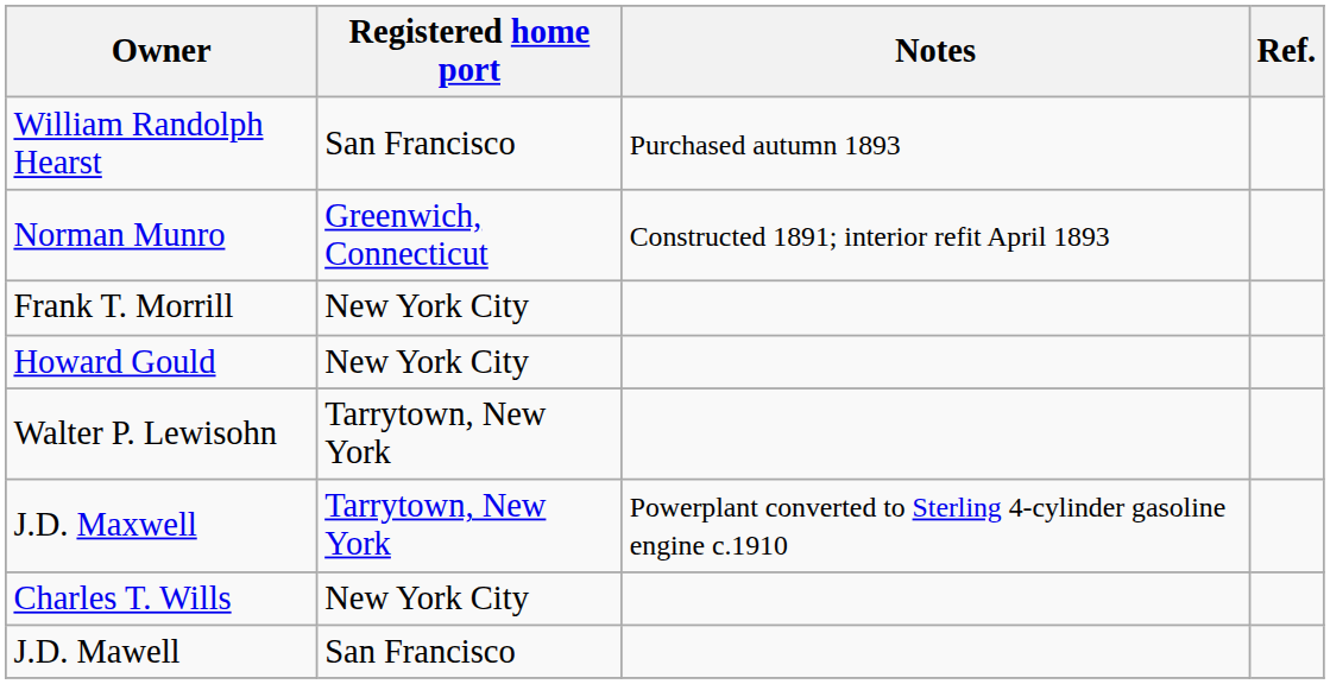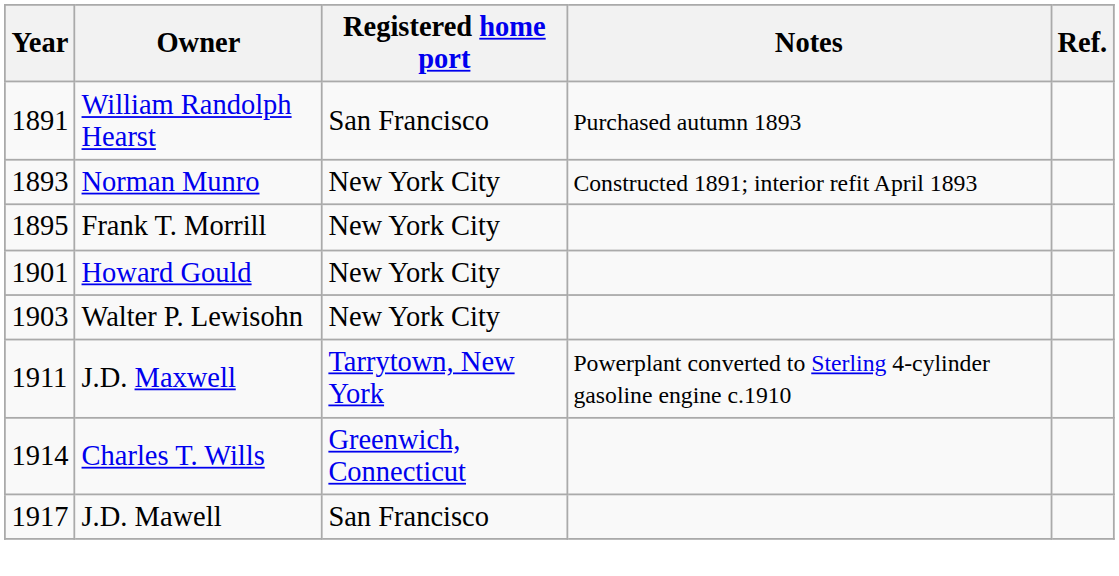+ column: Year | 1891 | 1893 | 1895 | 1901 | 1903 | 1911 | 1914 | 1917
Norman Munro | Registered home port: Greenwich, Connecticut -> New York City
Walter P. Lewisohn | Registered home port: Tarrytown, New York -> New York City
Charles T. Wills | Registered home port: New York City -> Greenwich, Connecticut
